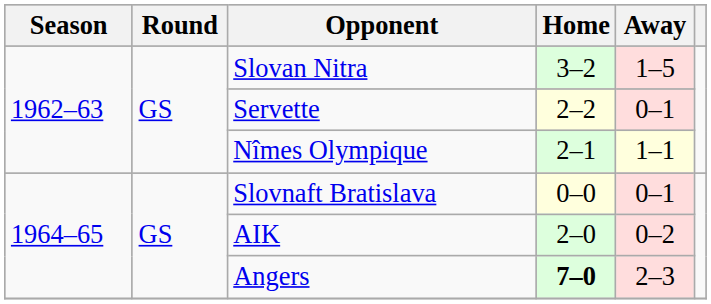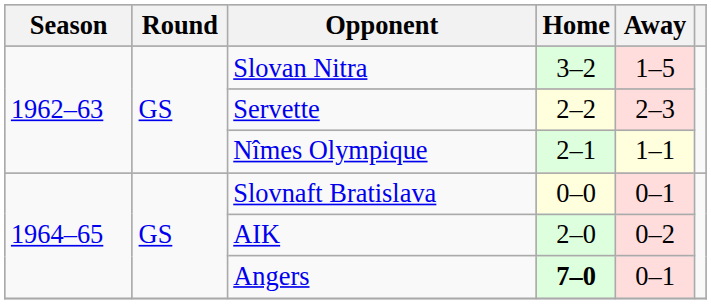Servette | Away: 0–1 -> 2–3
Angers | Away: 2–3 -> 0–1
